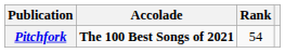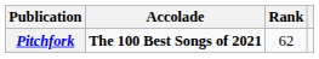Pitchfork | Rank: 54 -> 62
